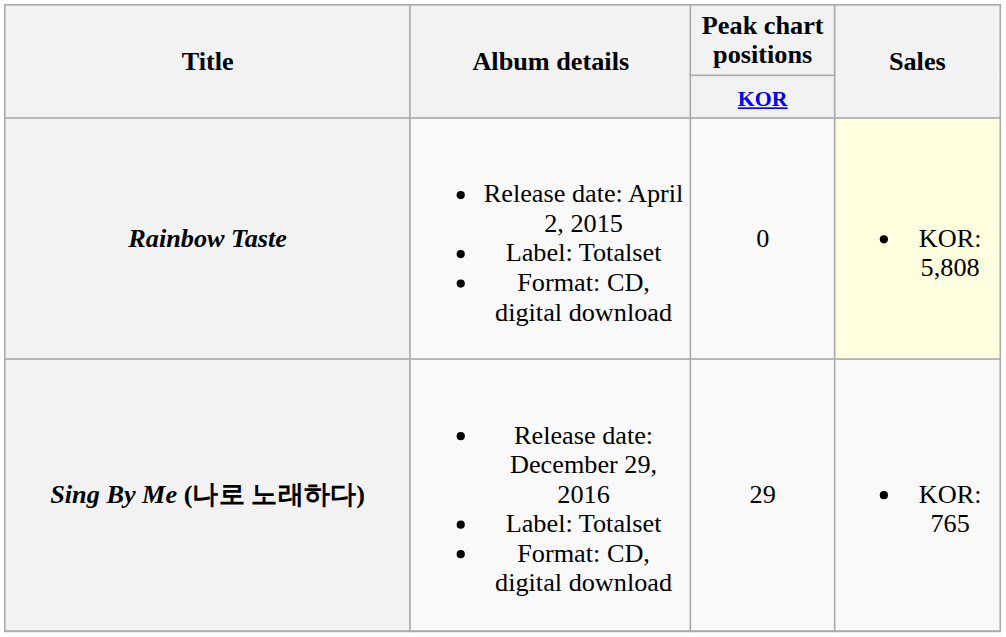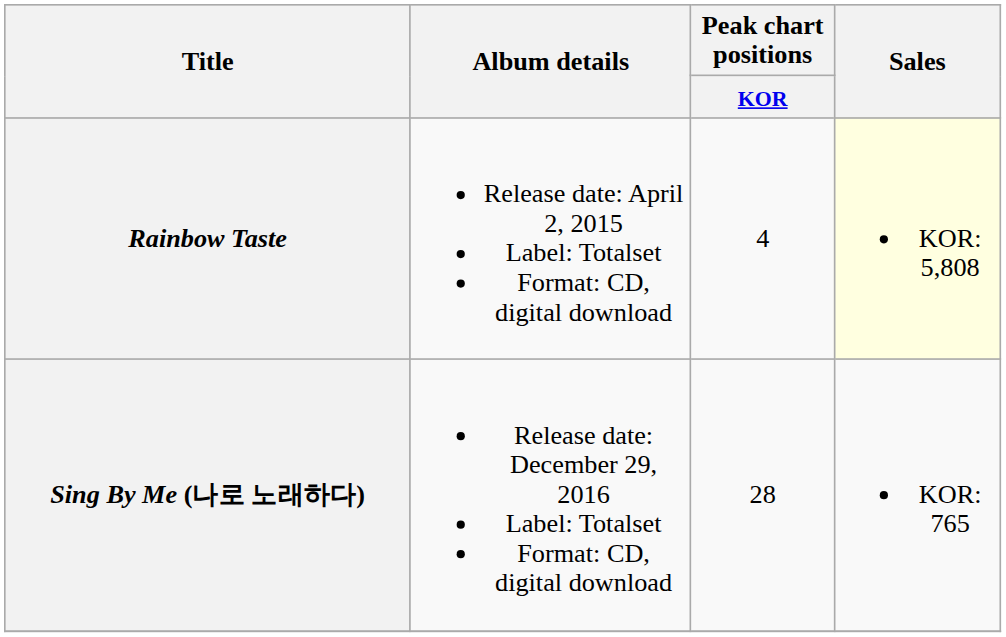Rainbow Taste | Peak chart positions / KOR: 0 -> 4
Sing By Me (나로 노래하다) | Peak chart positions / KOR: 29 -> 28
